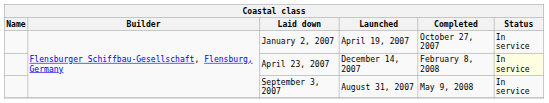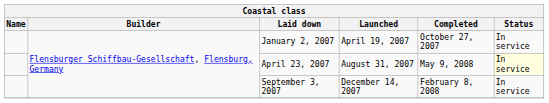April 23, 2007 | Launched: December 14, 2007 -> August 31, 2007
April 23, 2007 | Completed: February 8, 2008 -> May 9, 2008
September 3, 2007 | Launched: August 31, 2007 -> December 14, 2007
September 3, 2007 | Completed: May 9, 2008 -> February 8, 2008
